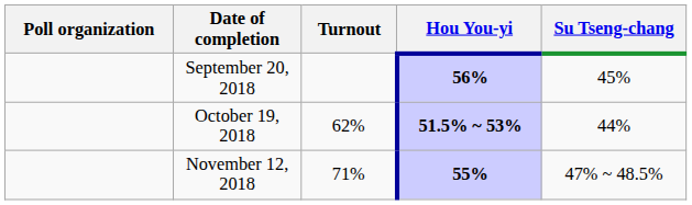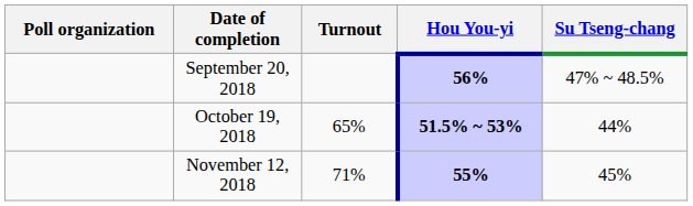September 20, 2018 | Su Tseng-chang: 45% -> 47% ~ 48.5%
October 19, 2018 | Turnout: 62% -> 65%
November 12, 2018 | Su Tseng-chang: 47% ~ 48.5% -> 45%
